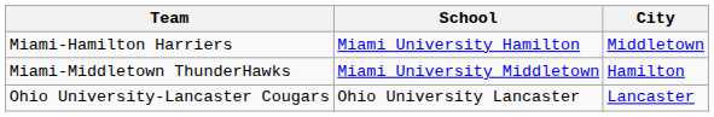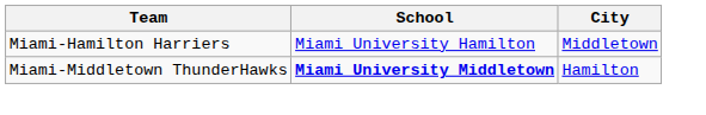Miami-Middletown ThunderHawks | School: normal -> bold
- row: Ohio University-Lancaster Cougars | Ohio University Lancaster | Lancaster
